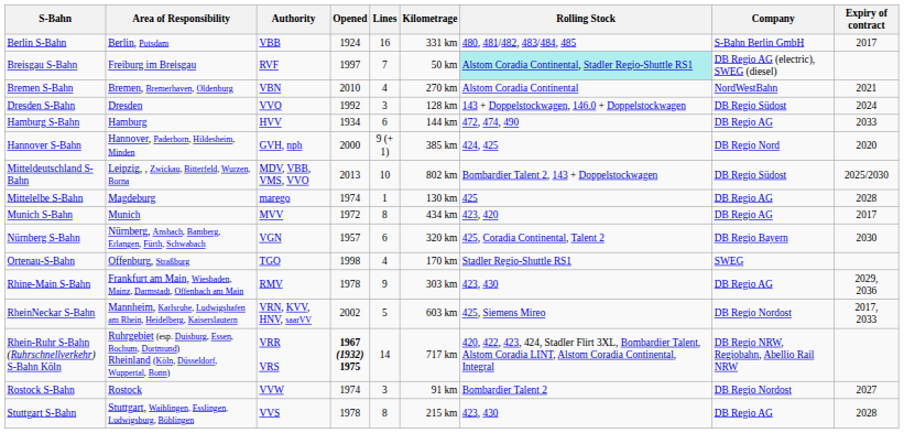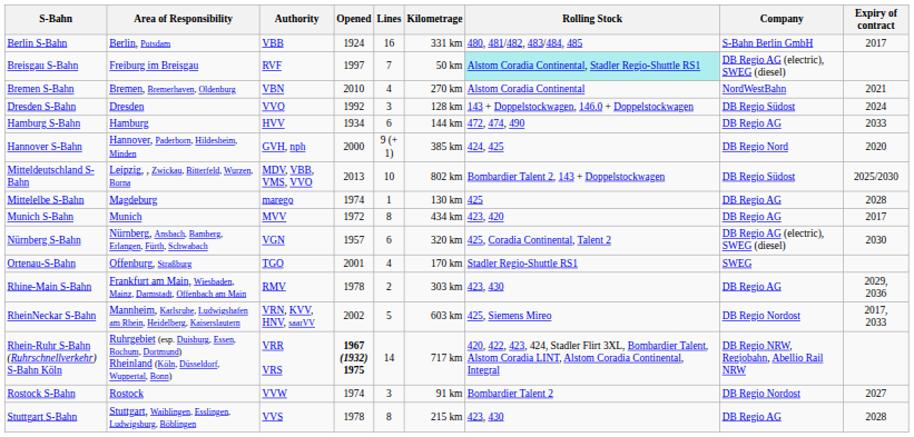Nürnberg S-Bahn | Company: DB Regio Bayern -> DB Regio AG (electric), SWEG (diesel)
Ortenau-S-Bahn | Opened: 1998 -> 2001
Rhine-Main S-Bahn | Lines: 9 -> 2
